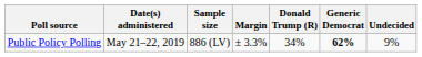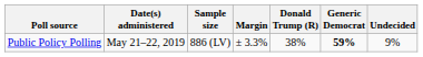Public Policy Polling | Donald Trump (R): 34% -> 38%
Public Policy Polling | Generic Democrat: 62% -> 59%
